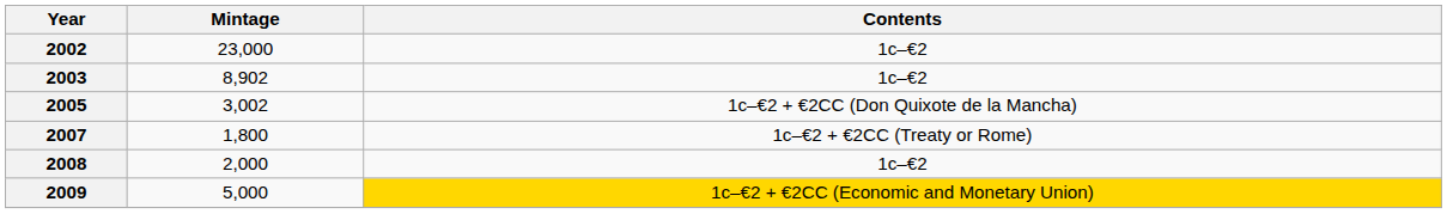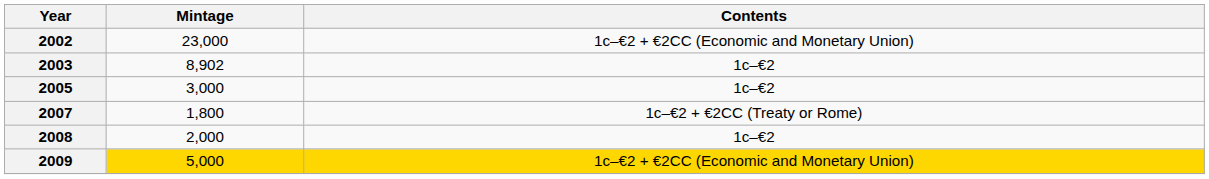2002 | Contents: 1c–€2 -> 1c–€2 + €2CC (Economic and Monetary Union)
2005 | Mintage: 3,002 -> 3,000
2005 | Contents: 1c–€2 + €2CC (Don Quixote de la Mancha) -> 1c–€2
2009 | Mintage: no background -> gold background
